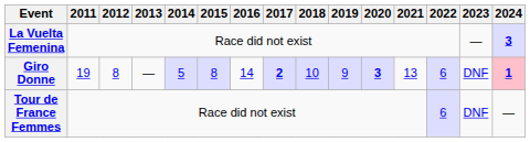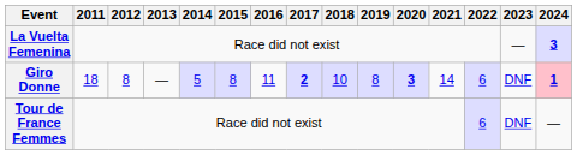Giro Donne | 2011: 19 -> 18
Giro Donne | 2016: 14 -> 11
Giro Donne | 2019: 9 -> 8
Giro Donne | 2021: 13 -> 14
